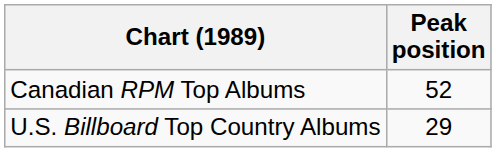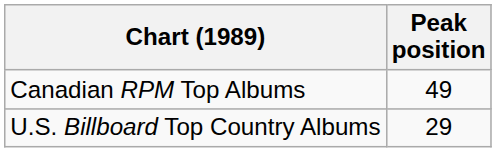Canadian RPM Top Albums | Peak position: 52 -> 49
